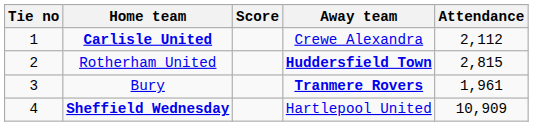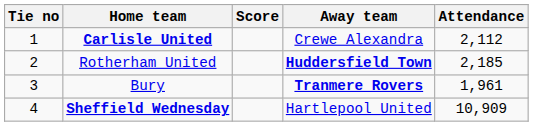Rotherham United | Attendance: 2,815 -> 2,185
